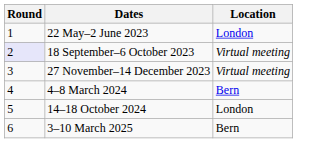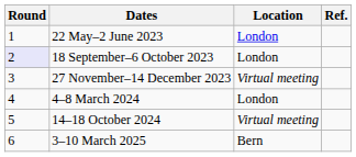+ column: Ref.
18 September–6 October 2023 | Location: Virtual meeting -> London
4–8 March 2024 | Location: Bern -> London
14–18 October 2024 | Location: London -> Virtual meeting
